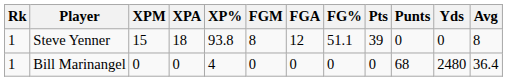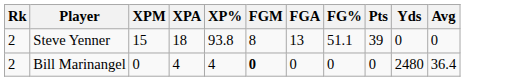- column: Punts | 0 | 68
Steve Yenner | Rk: 1 -> 2
Steve Yenner | FGA: 12 -> 13
Steve Yenner | Avg: 8 -> 0
Bill Marinangel | Rk: 1 -> 2
Bill Marinangel | XPA: 0 -> 4
Bill Marinangel | FGM: normal -> bold
